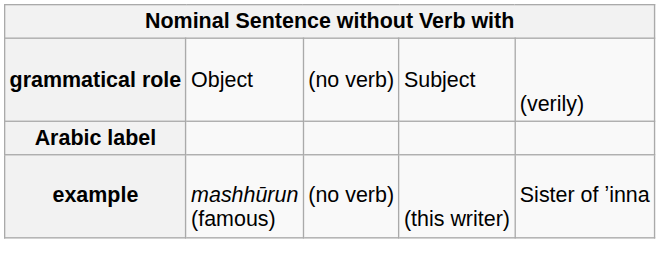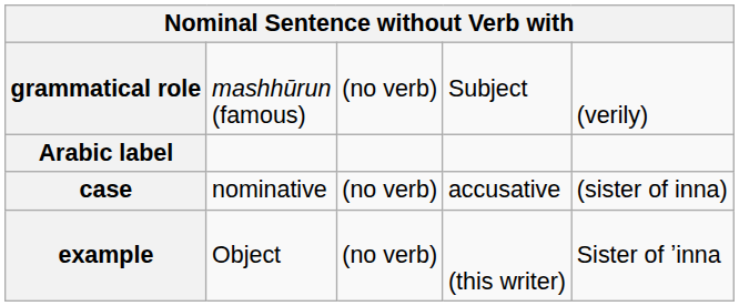grammatical role | column 2: Object -> mashhūrun (famous)
+ row: case | nominative | (no verb) | accusative | (sister of inna)
example | column 2: mashhūrun (famous) -> Object
